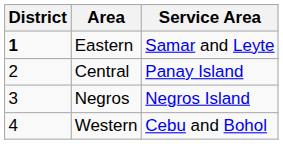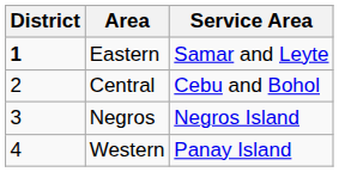Central | Service Area: Panay Island -> Cebu and Bohol
Western | Service Area: Cebu and Bohol -> Panay Island
